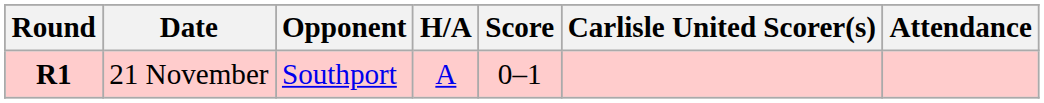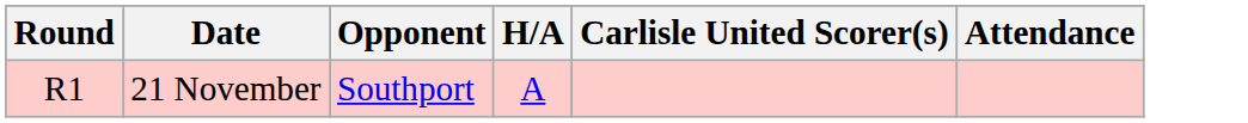- column: Score | 0–1
21 November | Round: bold -> normal
